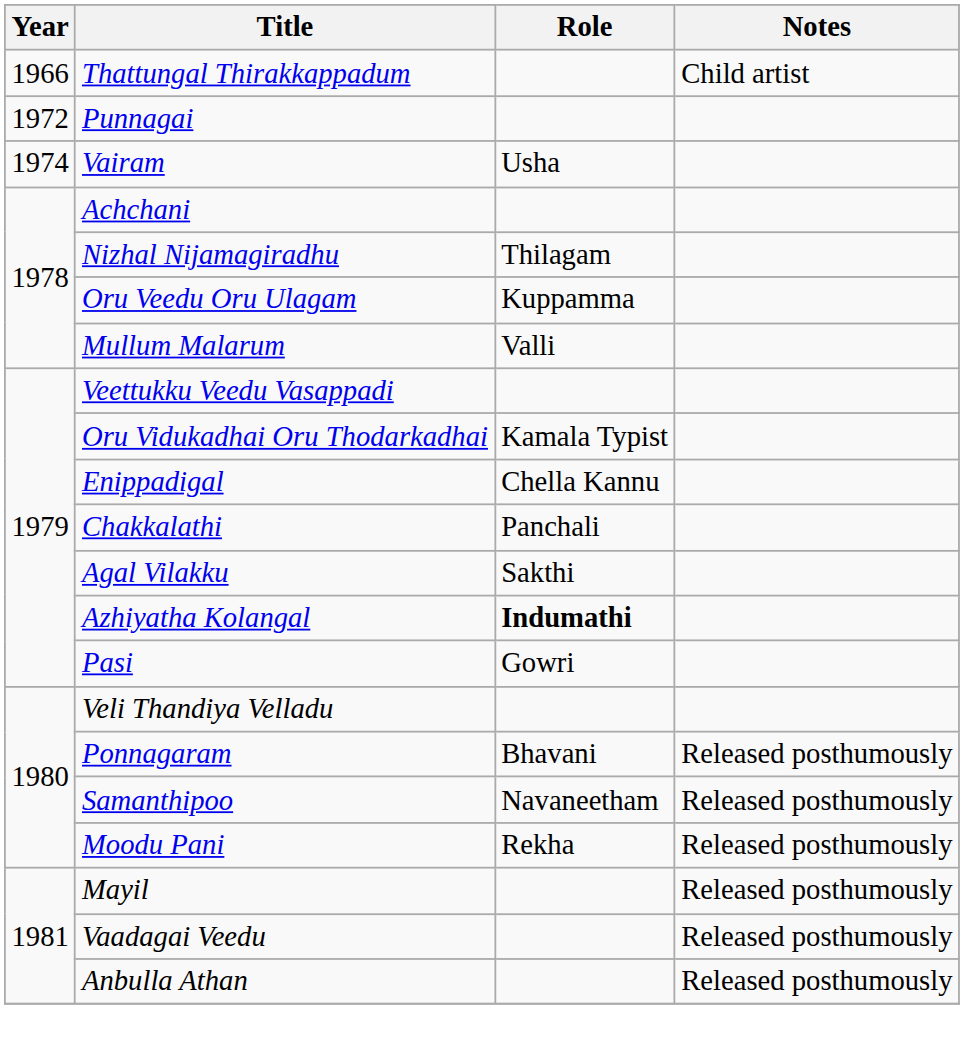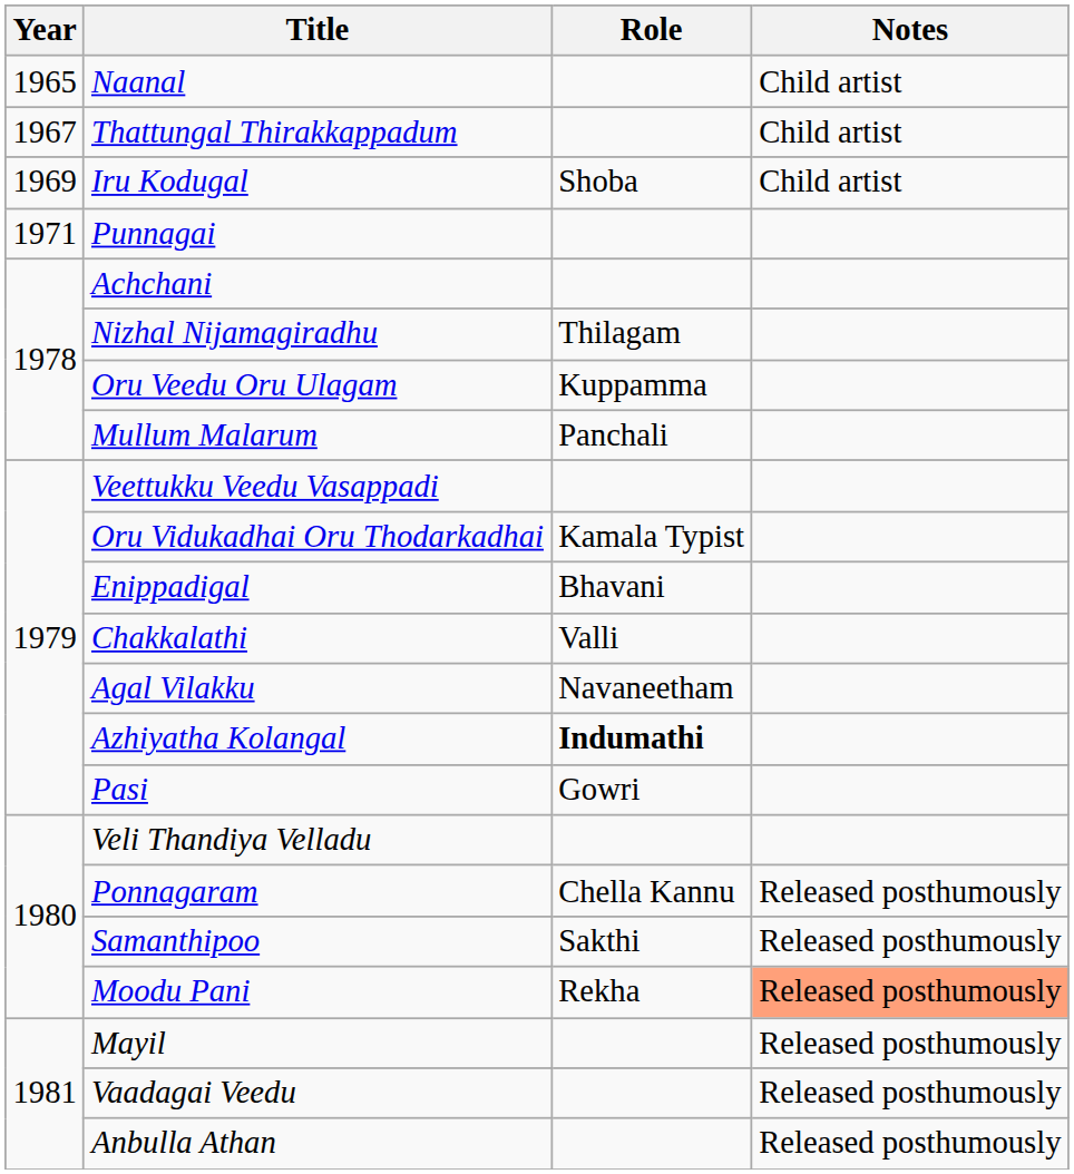+ row: 1965 | Naanal | Child artist
Thattungal Thirakkappadum | Year: 1966 -> 1967
+ row: 1969 | Iru Kodugal | Shoba | Child artist
Punnagai | Year: 1972 -> 1971
- row: 1974 | Vairam | Usha
Mullum Malarum | Role: Valli -> Panchali
Enippadigal | Role: Chella Kannu -> Bhavani
Chakkalathi | Role: Panchali -> Valli
Agal Vilakku | Role: Sakthi -> Navaneetham
Ponnagaram | Role: Bhavani -> Chella Kannu
Samanthipoo | Role: Navaneetham -> Sakthi
Moodu Pani | Notes: no background -> lightsalmon background
